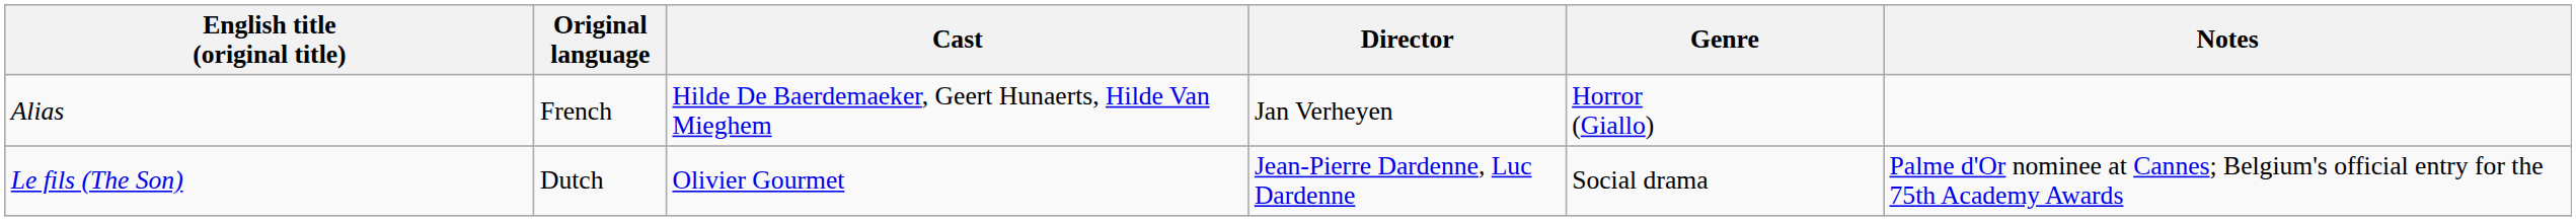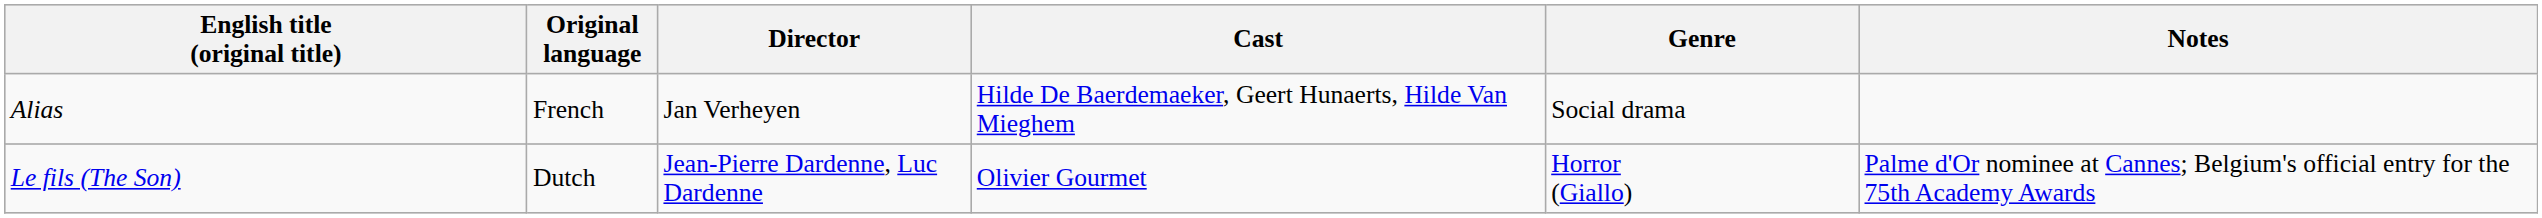columns swapped: Director <-> Cast
Alias | Genre: Horror (Giallo) -> Social drama
Le fils (The Son) | Genre: Social drama -> Horror (Giallo)
